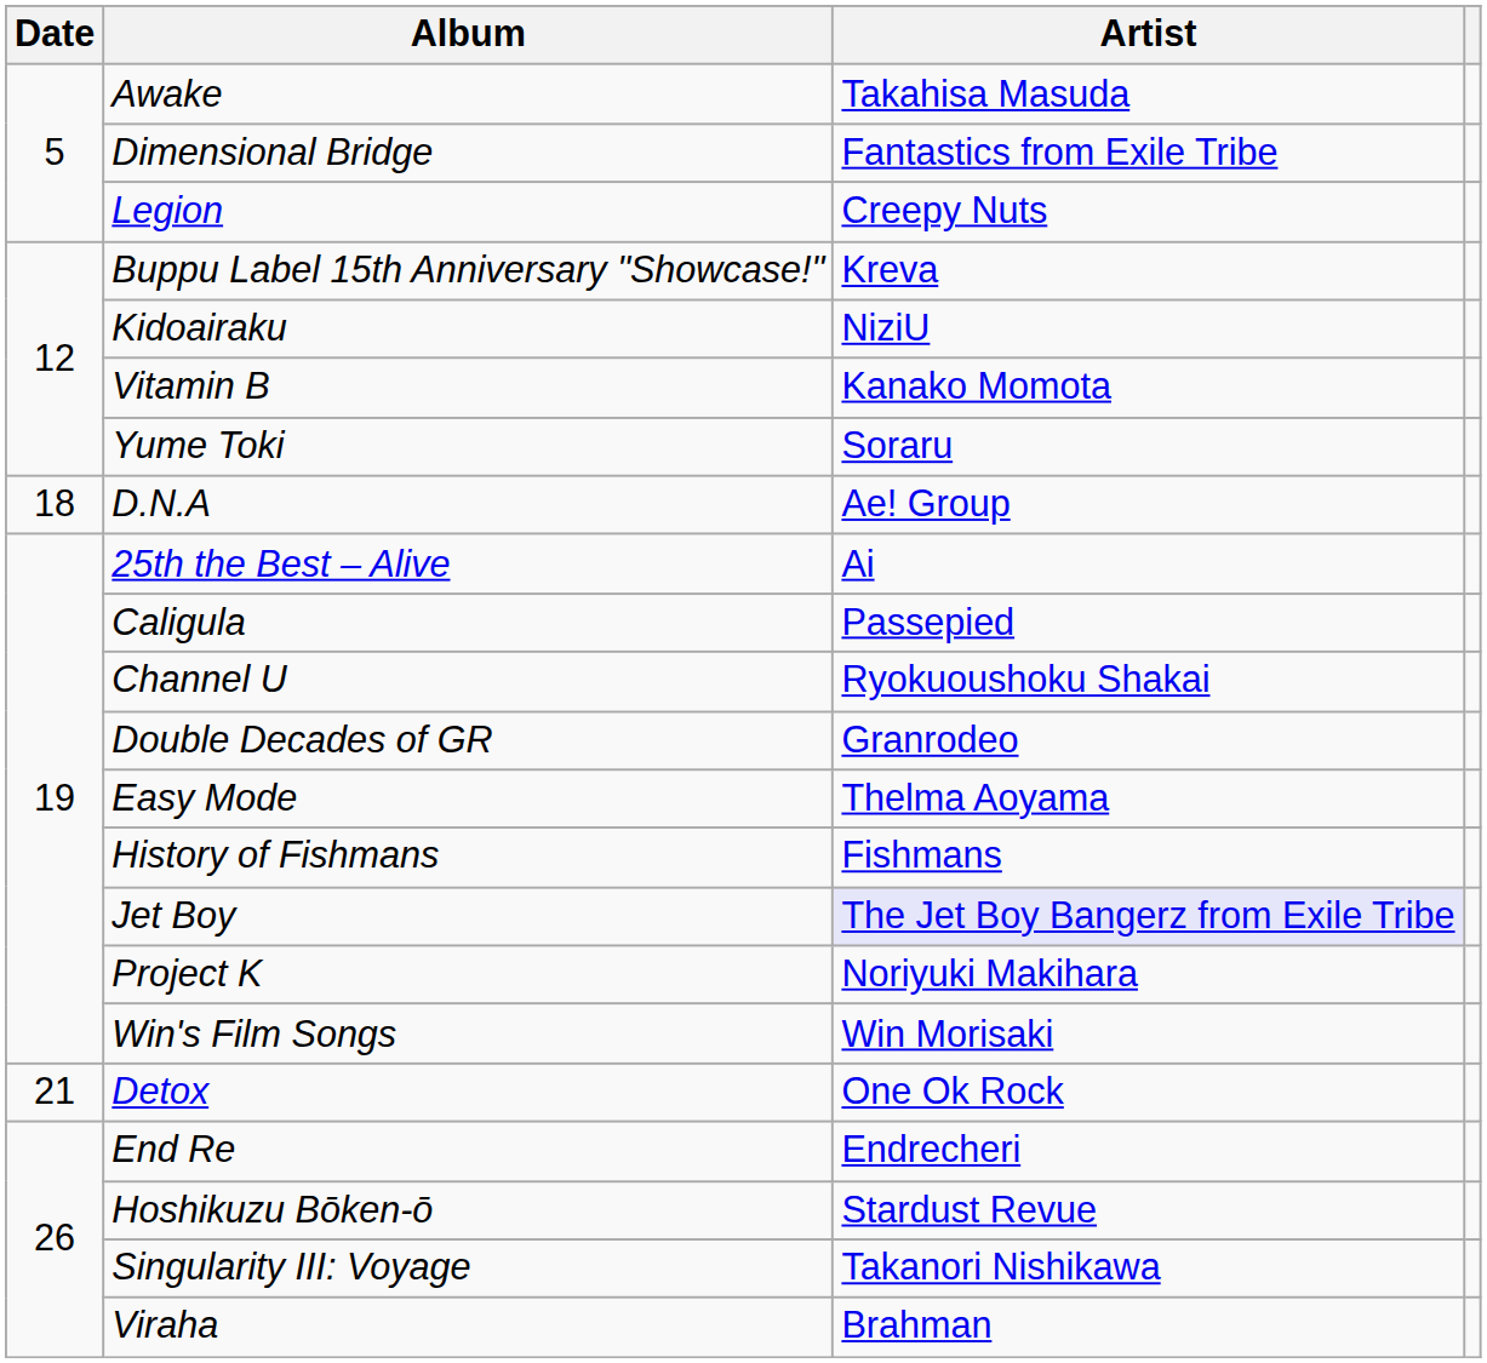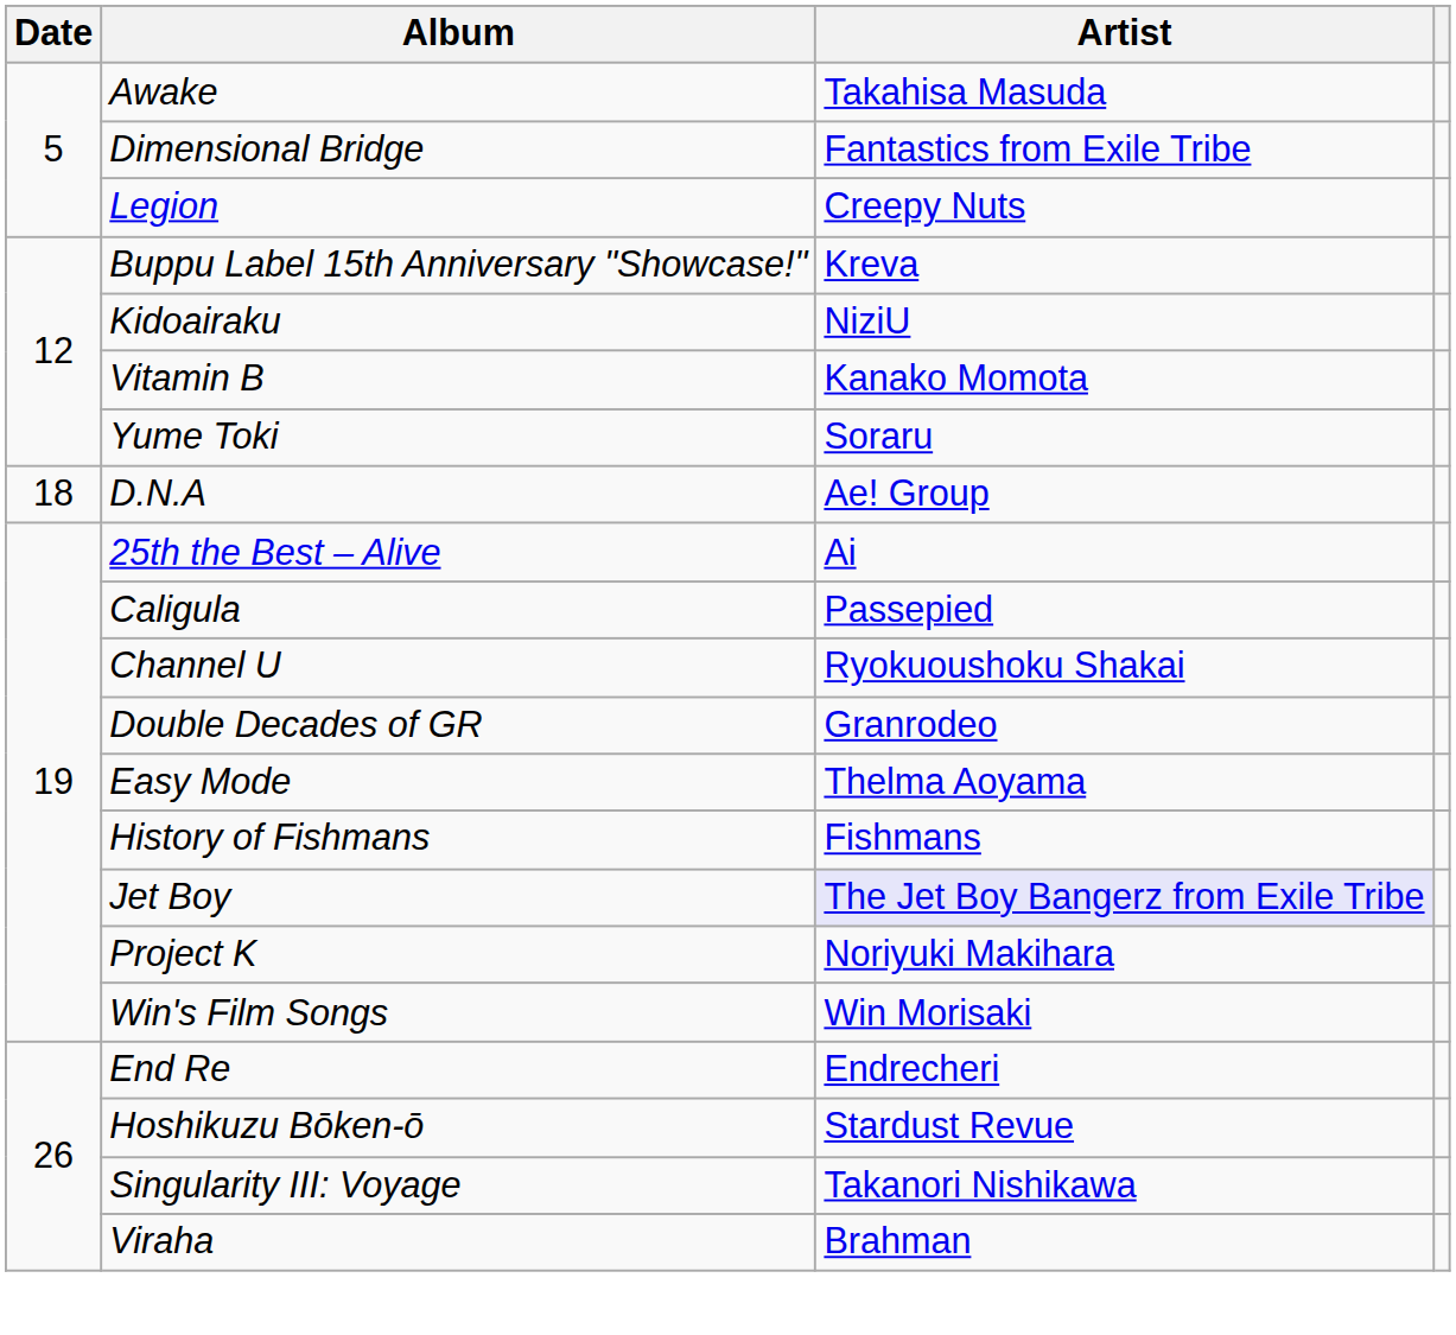- row: 21 | Detox | One Ok Rock
